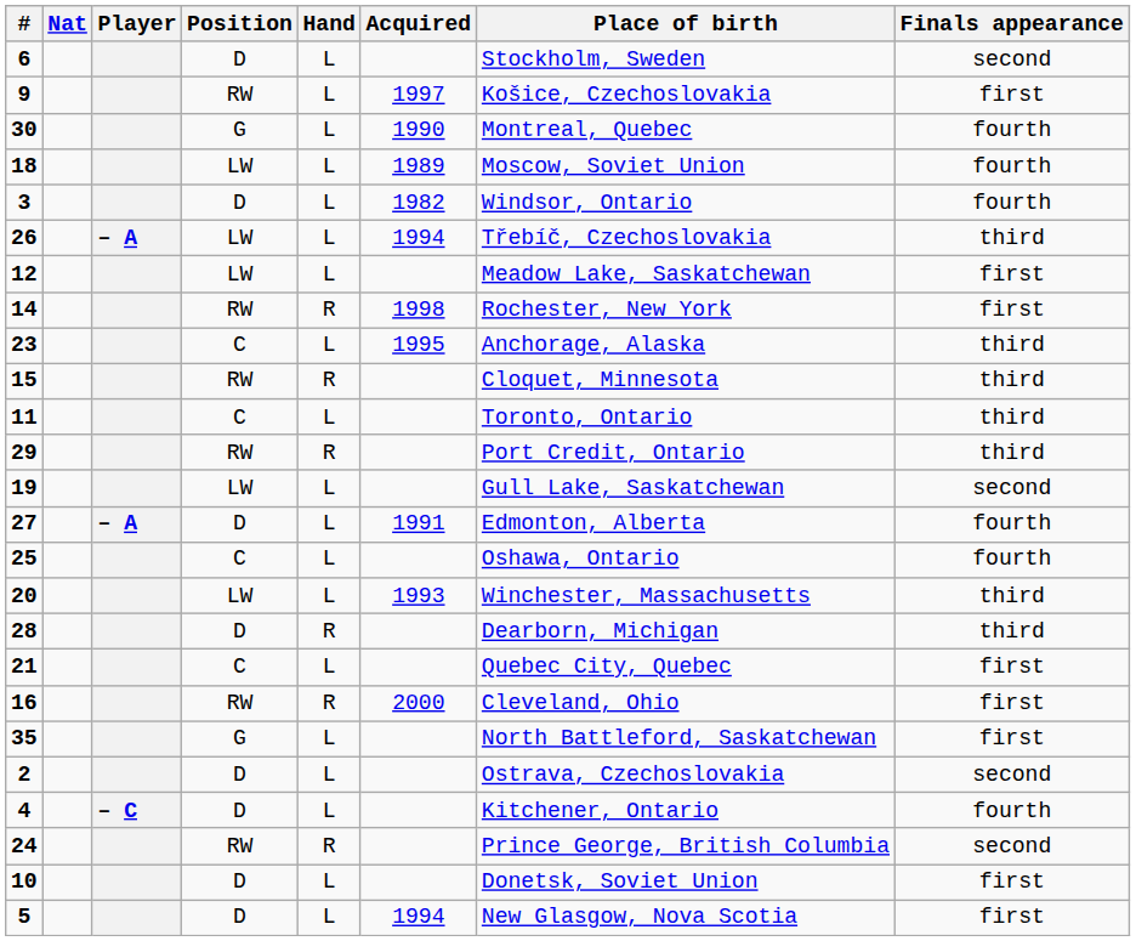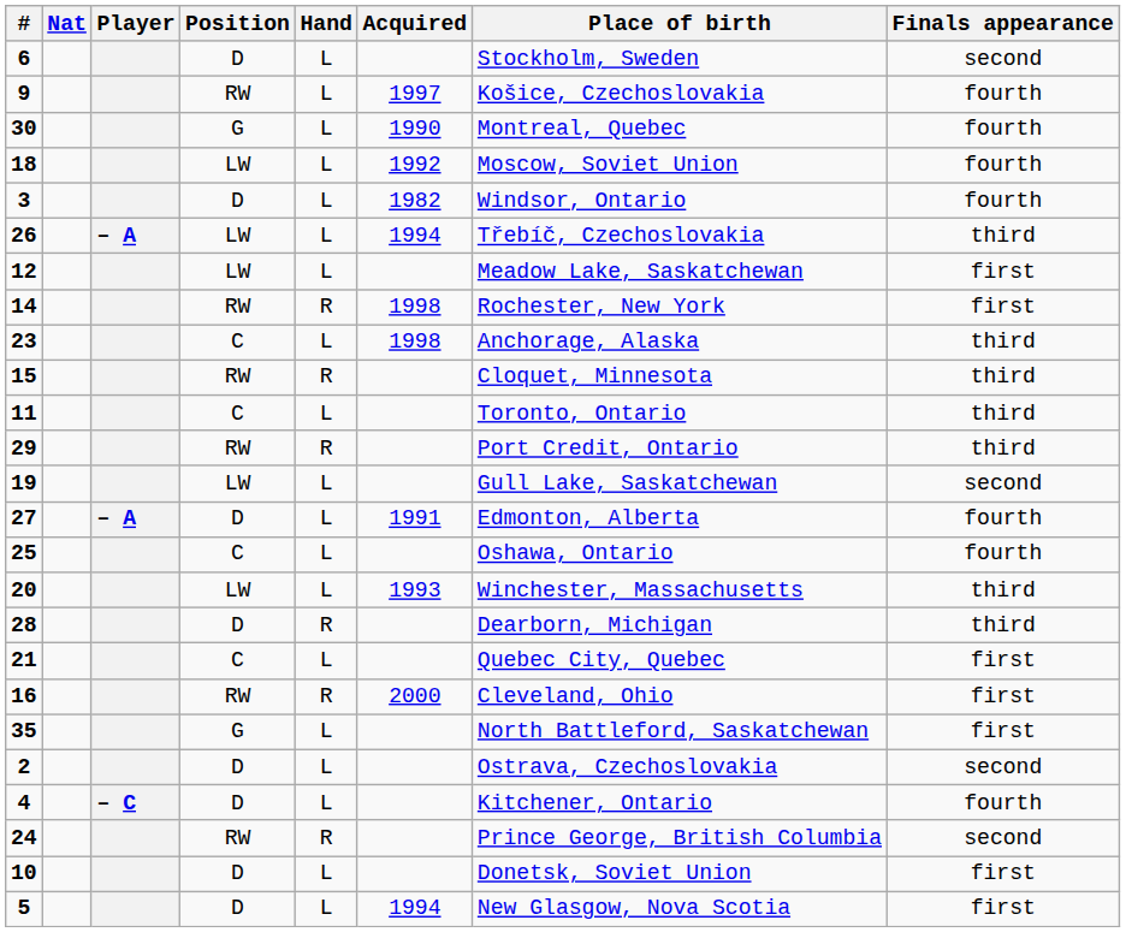9 | Finals appearance: first -> fourth
18 | Acquired: 1989 -> 1992
23 | Acquired: 1995 -> 1998
